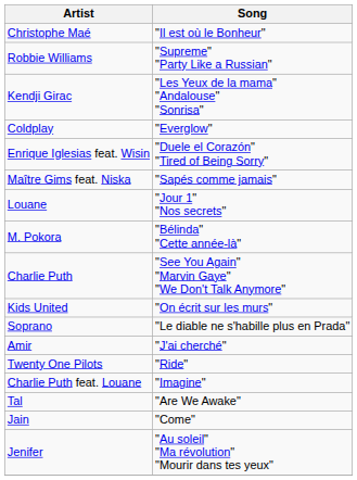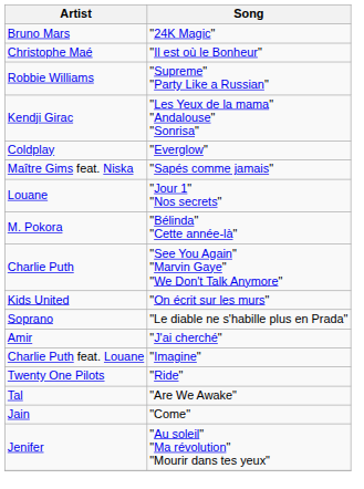+ row: Bruno Mars | "24K Magic"
- row: Enrique Iglesias feat. Wisin | "Duele el Corazón" "Tired of Being Sorry"
rows swapped: Charlie Puth feat. Louane <-> Twenty One Pilots
